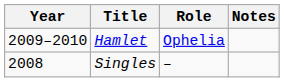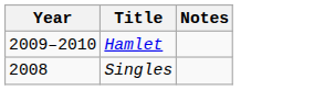- column: Role | Ophelia | –
